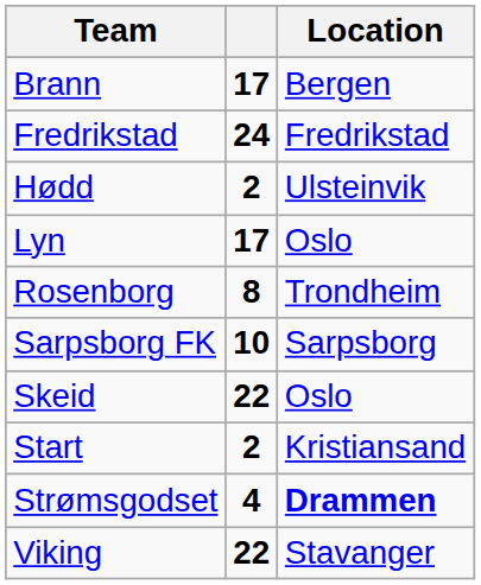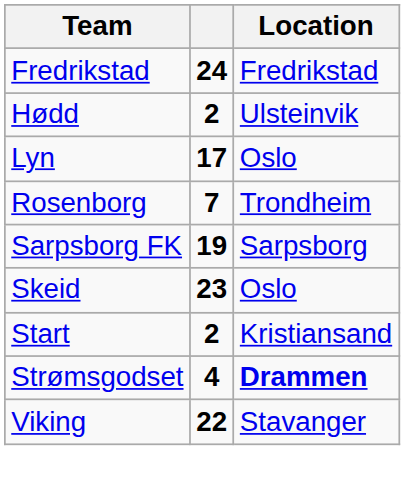- row: Brann | 17 | Bergen
Rosenborg | column 2: 8 -> 7
Sarpsborg FK | column 2: 10 -> 19
Skeid | column 2: 22 -> 23
